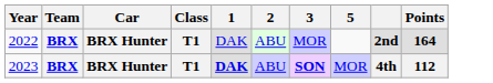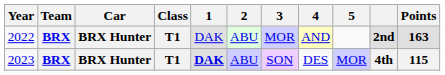+ column: 4 | AND | DES
2022 | Points: 164 -> 163
2023 | 3: bold -> normal
2023 | Points: 112 -> 115
